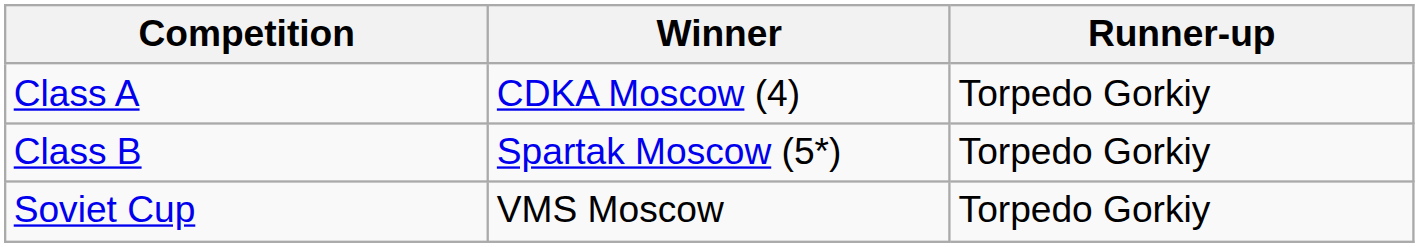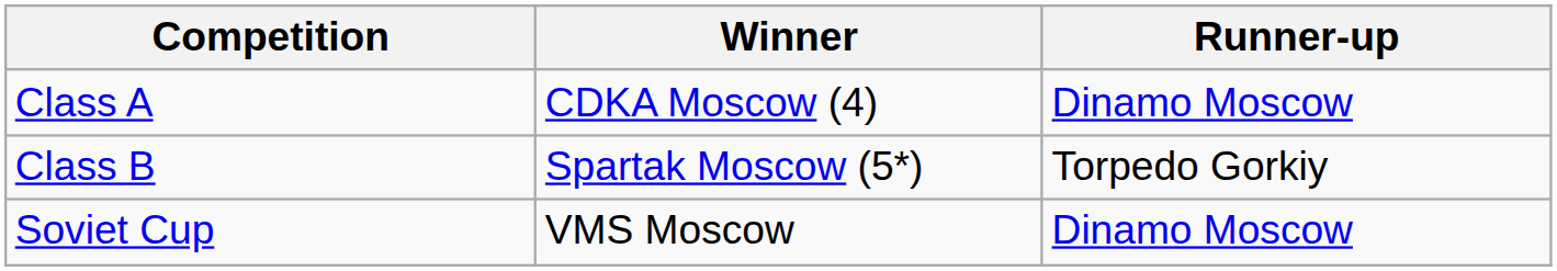Class A | Runner-up: Torpedo Gorkiy -> Dinamo Moscow
Soviet Cup | Runner-up: Torpedo Gorkiy -> Dinamo Moscow
